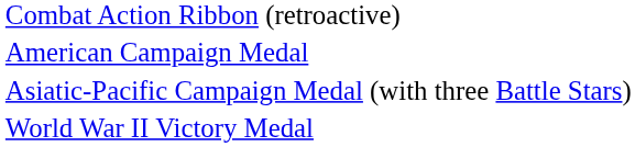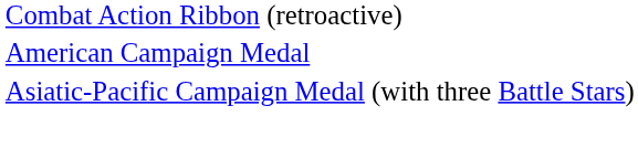- row: World War II Victory Medal
